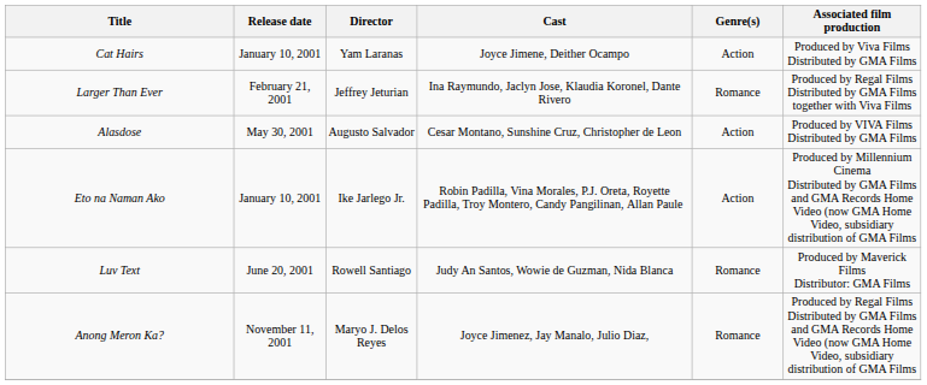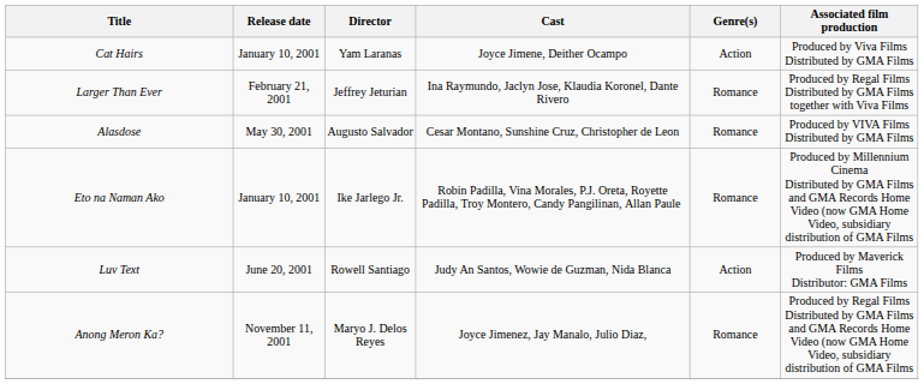Alasdose | Genre(s): Action -> Romance
Eto na Naman Ako | Genre(s): Action -> Romance
Luv Text | Genre(s): Romance -> Action
